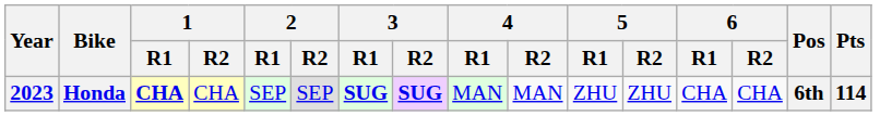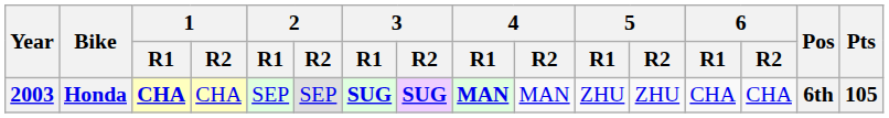Honda | Year: 2023 -> 2003
Honda | 4 / R1: normal -> bold
Honda | Pts: 114 -> 105
